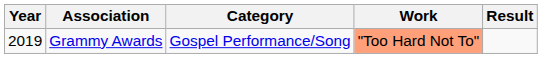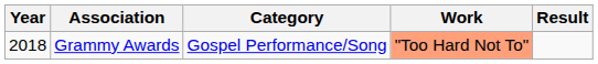Grammy Awards | Year: 2019 -> 2018
